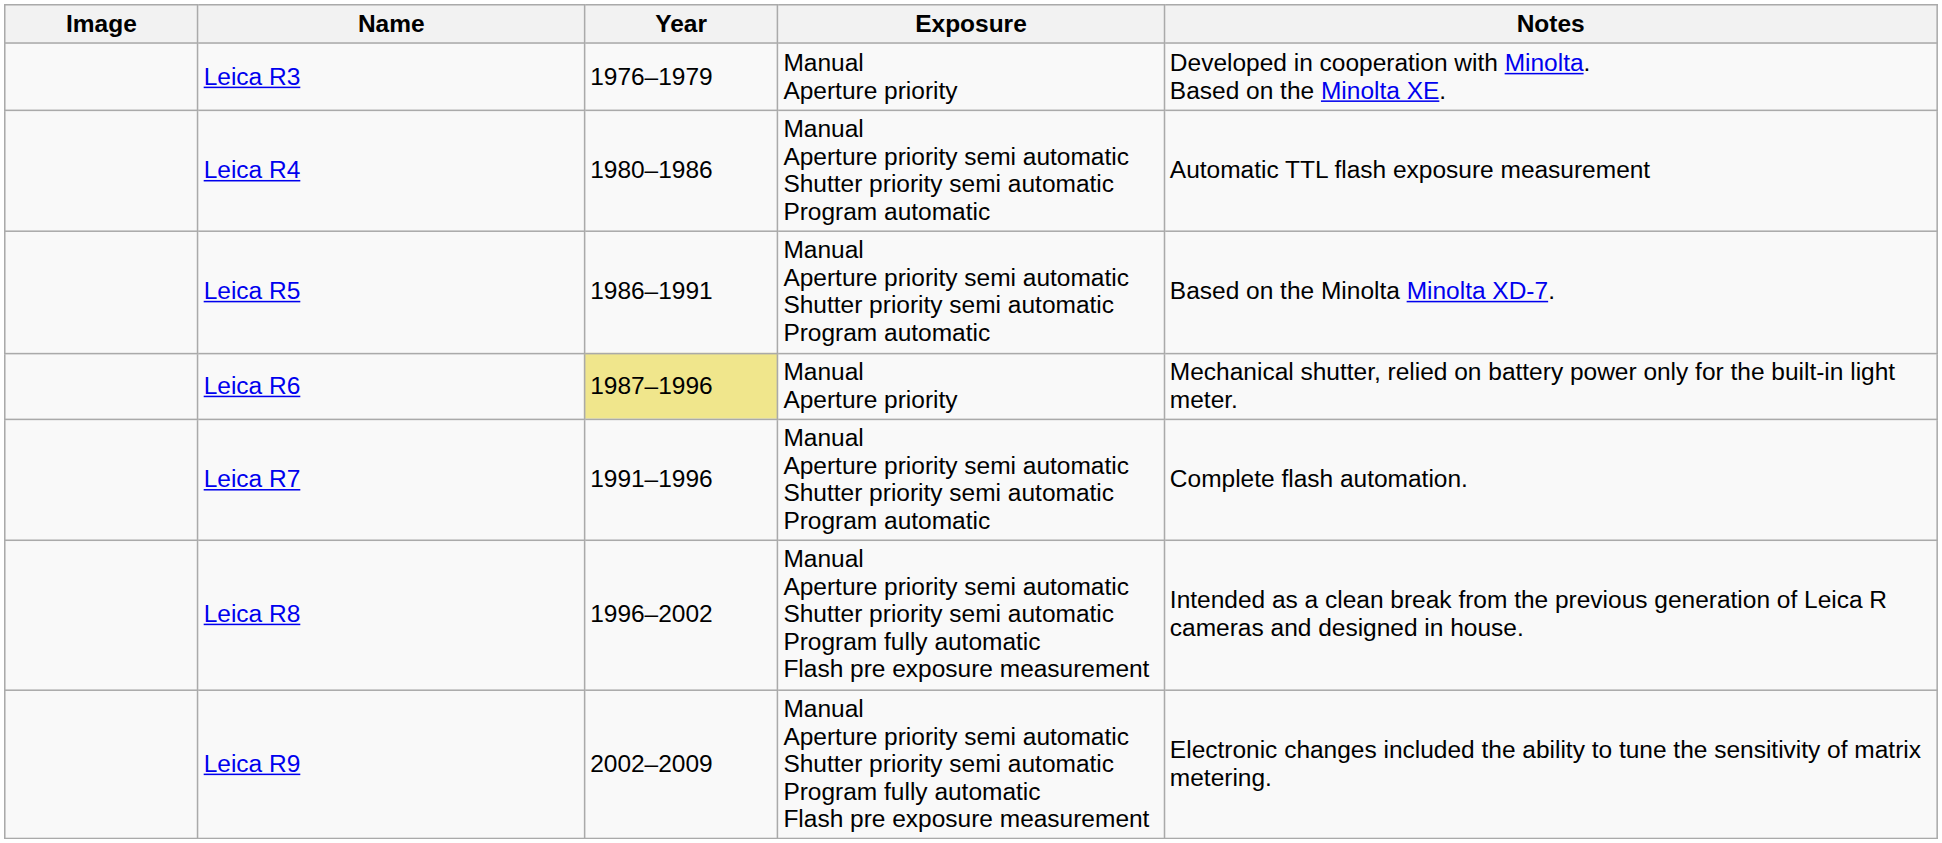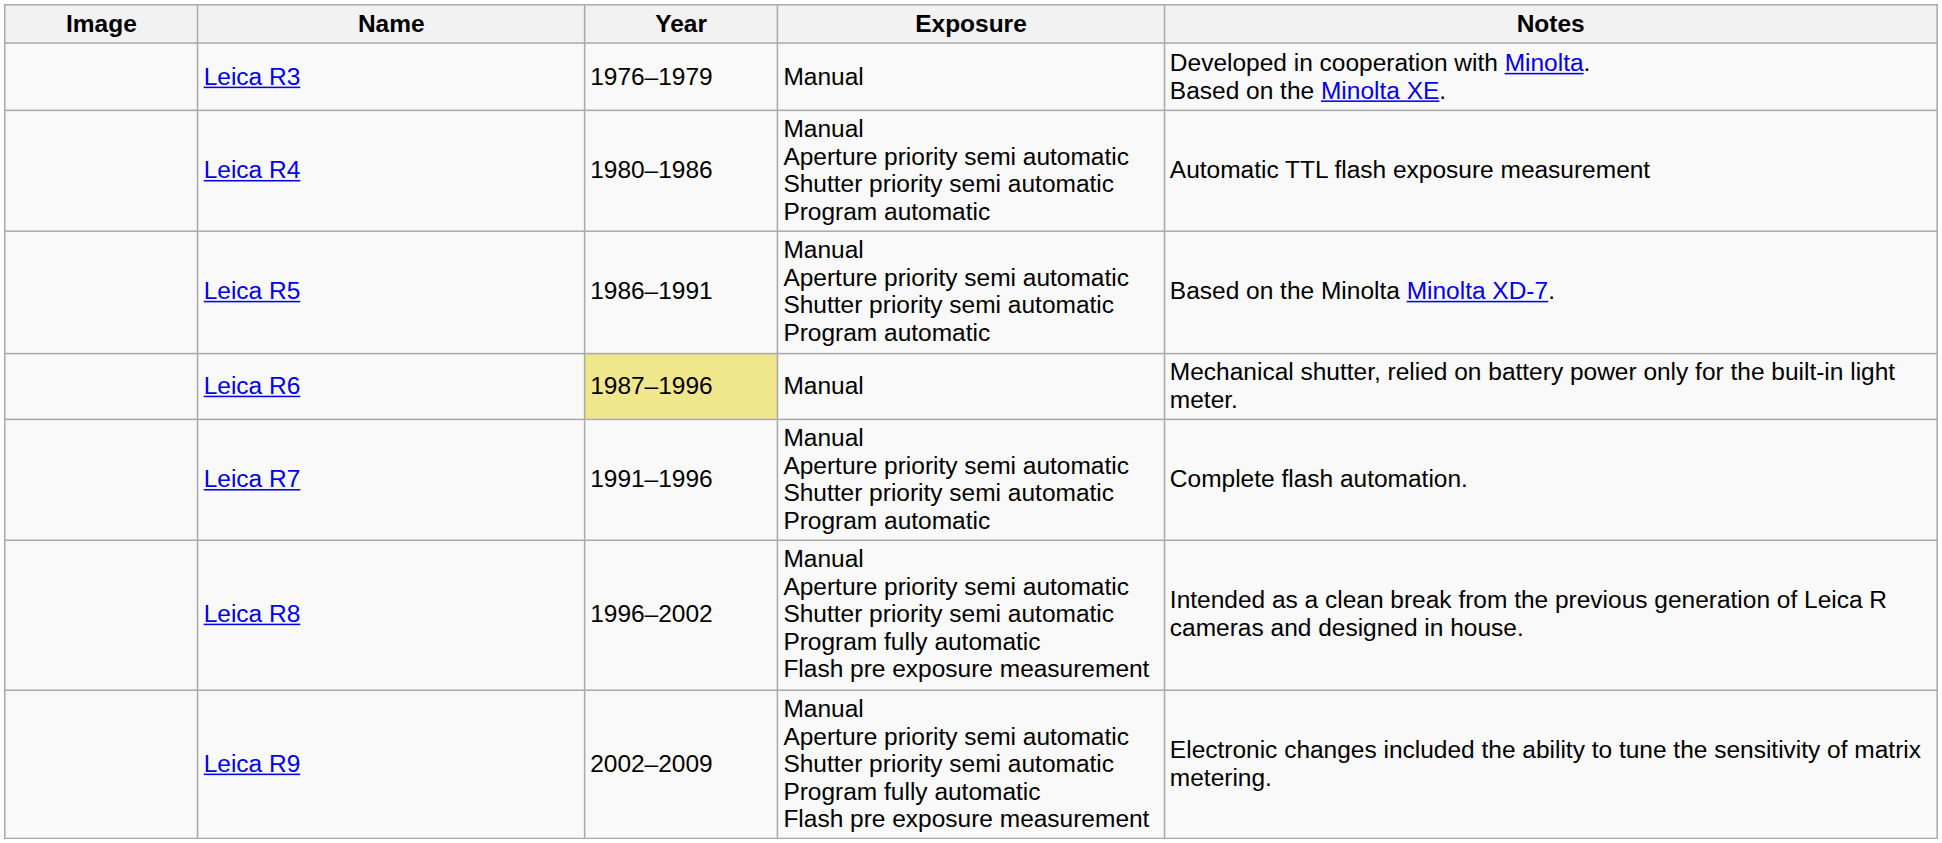Leica R3 | Exposure: Manual Aperture priority -> Manual
Leica R6 | Exposure: Manual Aperture priority -> Manual
